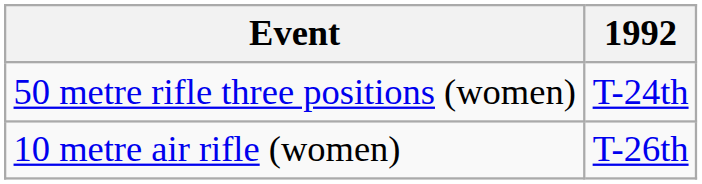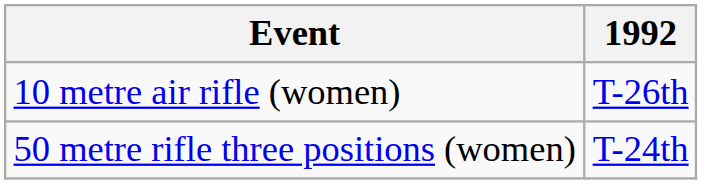rows swapped: 10 metre air rifle (women) <-> 50 metre rifle three positions (women)
